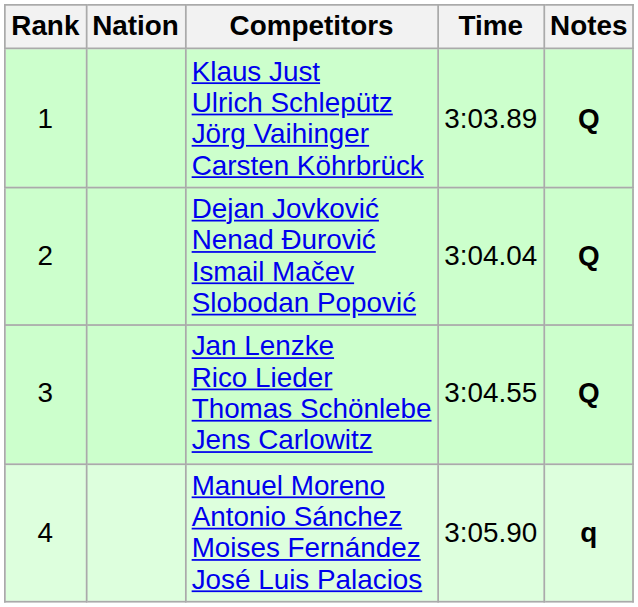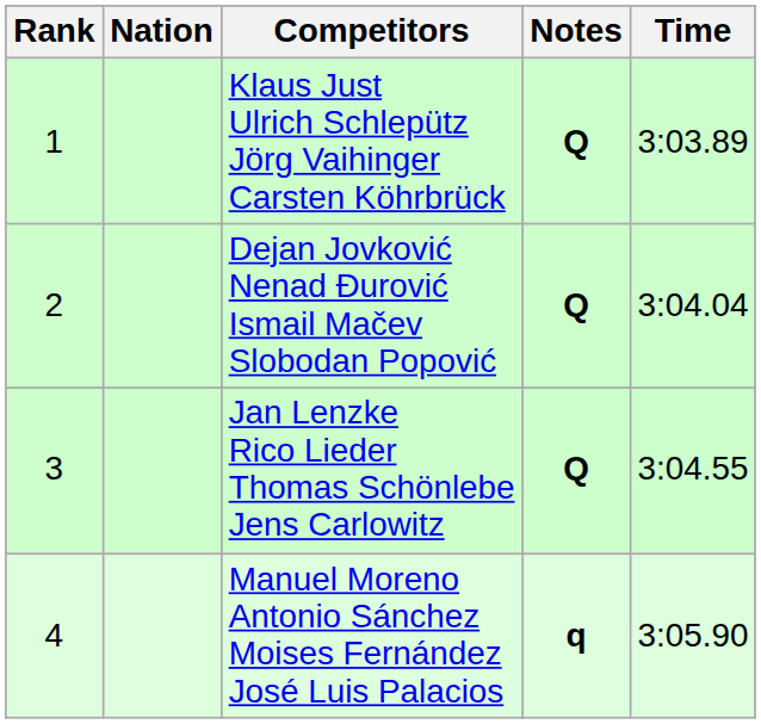columns swapped: Time <-> Notes
